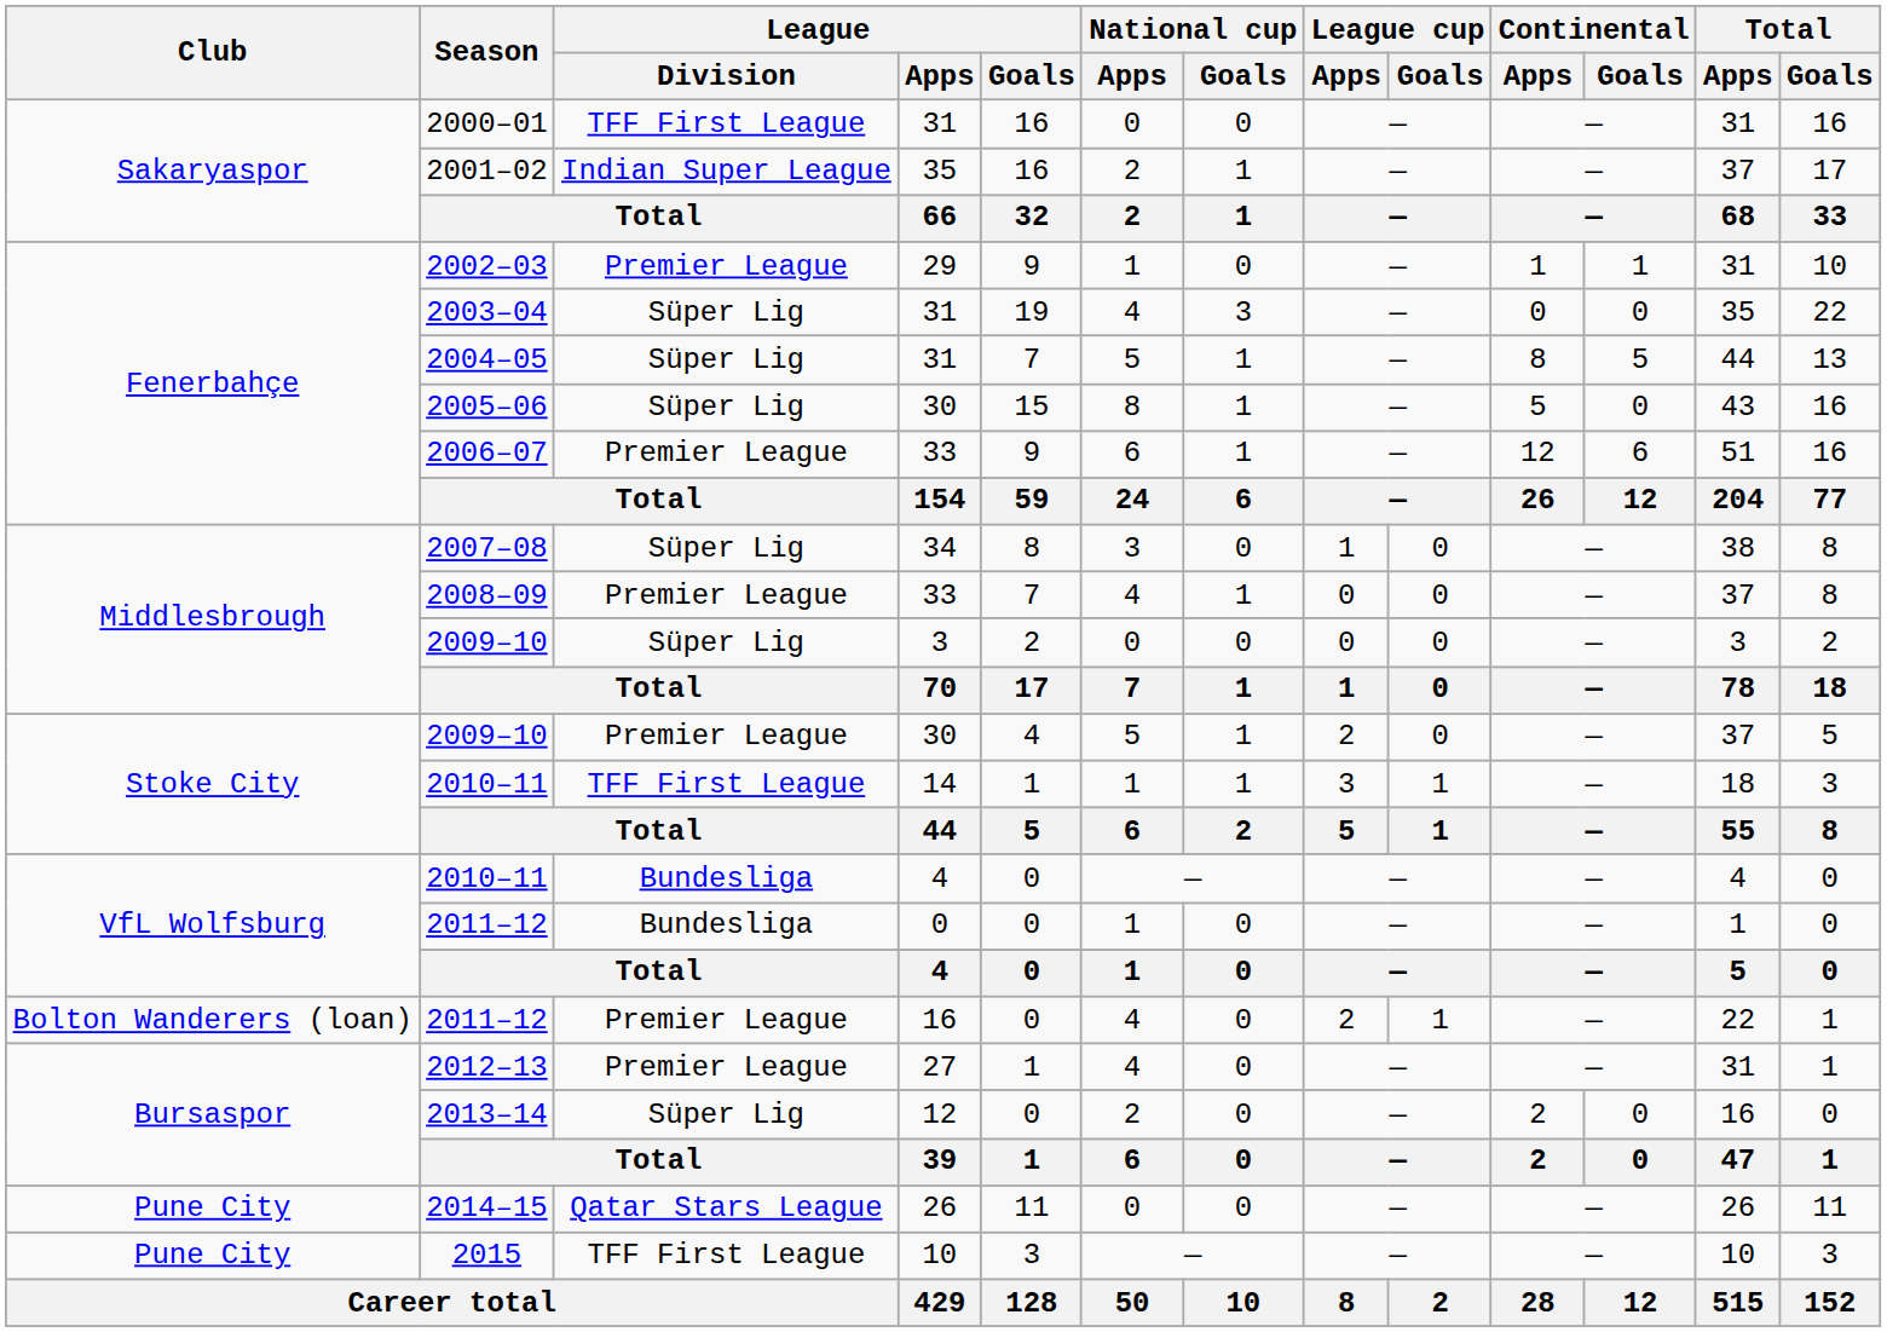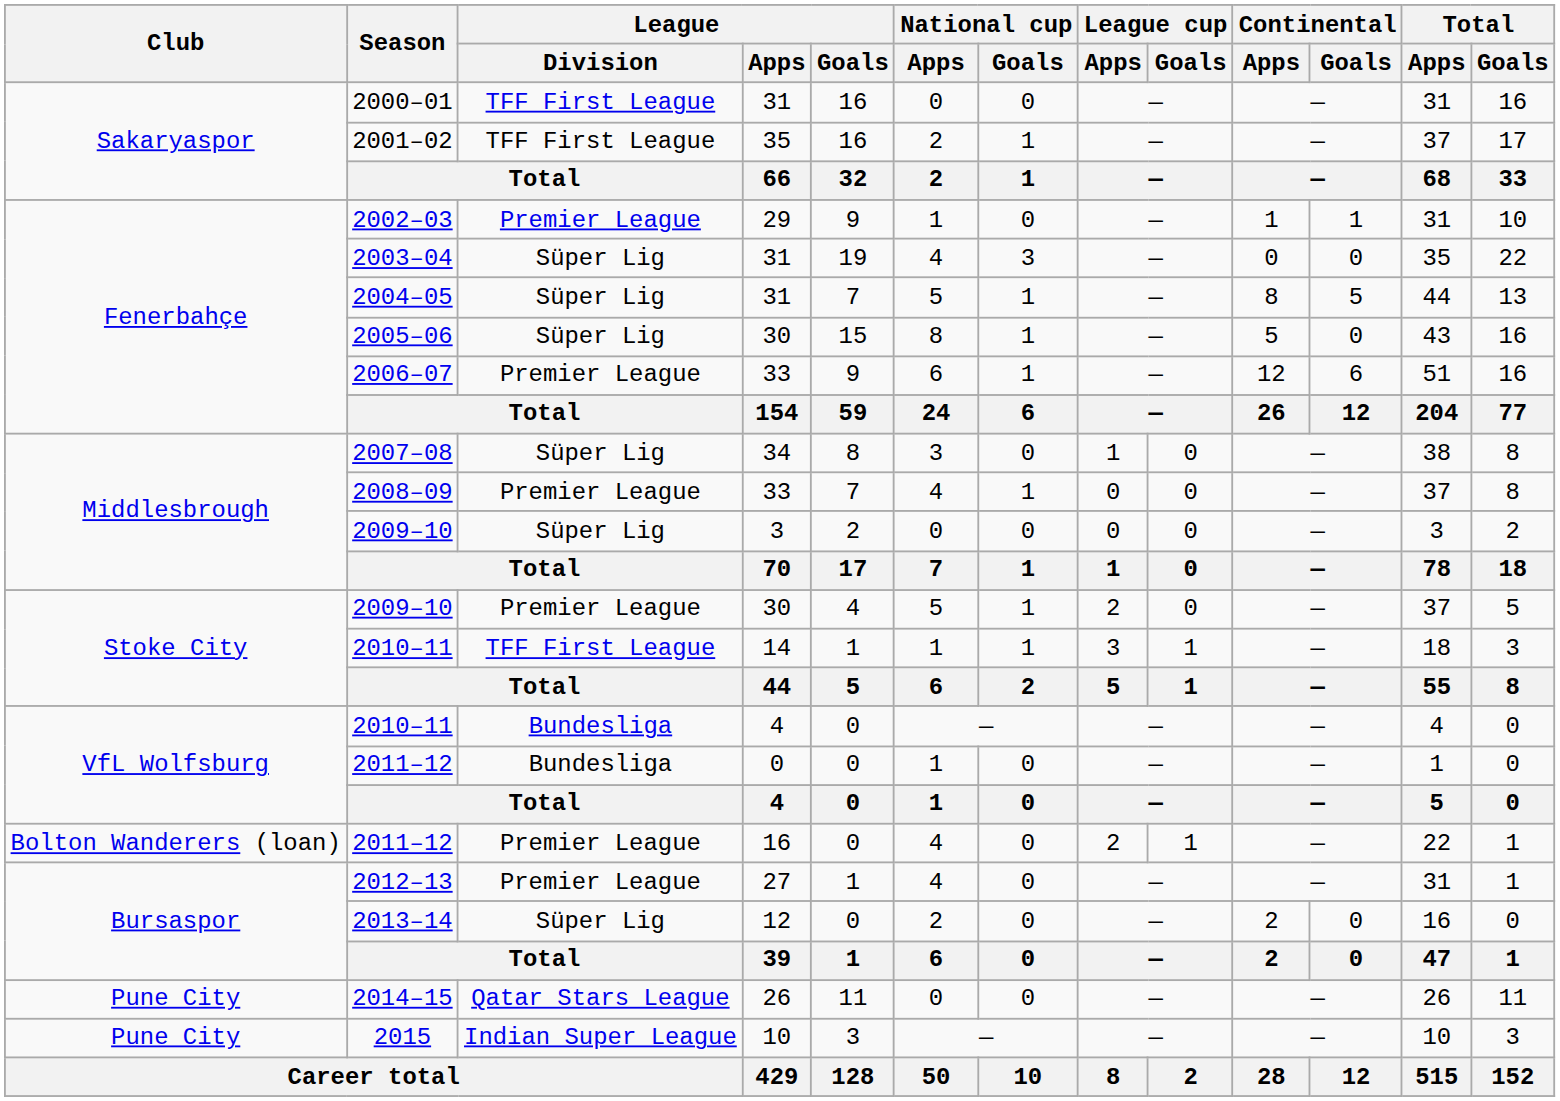2001–02 | League / Division: Indian Super League -> TFF First League
2015 | League / Division: TFF First League -> Indian Super League
